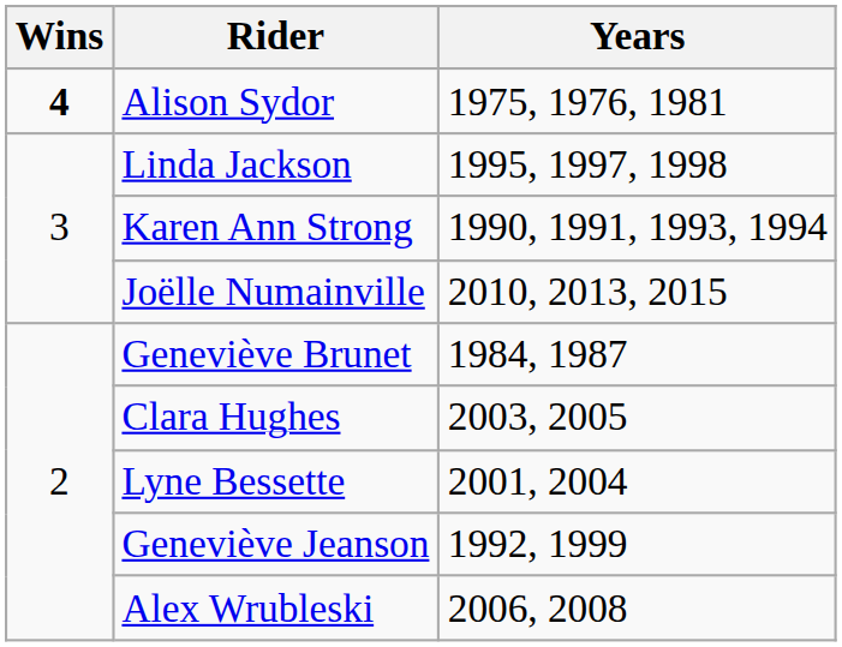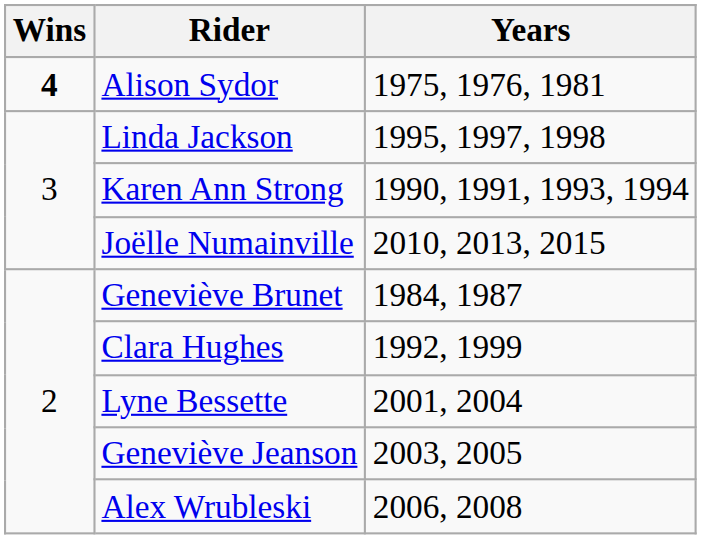Clara Hughes | Years: 2003, 2005 -> 1992, 1999
Geneviève Jeanson | Years: 1992, 1999 -> 2003, 2005
